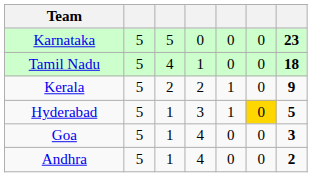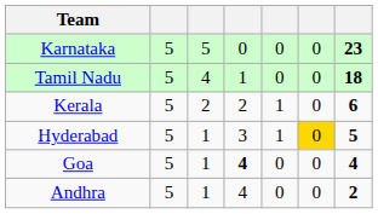Kerala | column 7: 9 -> 6
Goa | column 4: normal -> bold
Goa | column 7: 3 -> 4
